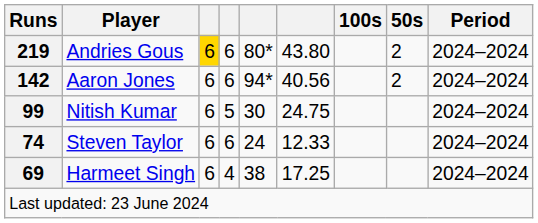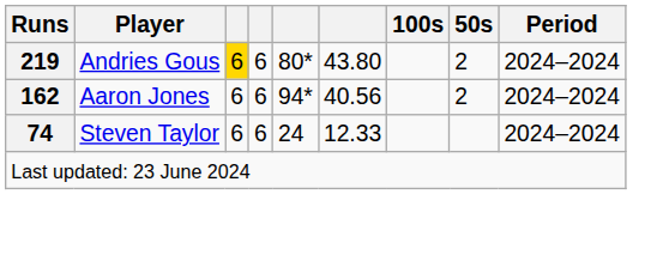Aaron Jones | Runs: 142 -> 162
- row: 99 | Nitish Kumar | 6 | 5 | 30 | 24.75 | 2024–2024
- row: 69 | Harmeet Singh | 6 | 4 | 38 | 17.25 | 2024–2024
